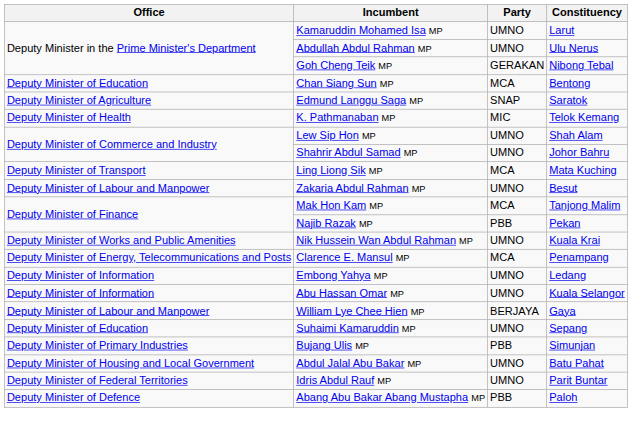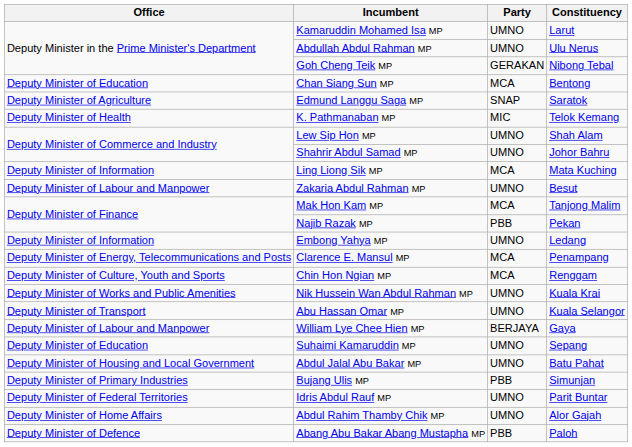Ling Liong Sik MP | Office: Deputy Minister of Transport -> Deputy Minister of Information
rows swapped: Nik Hussein Wan Abdul Rahman MP <-> Embong Yahya MP
+ row: Deputy Minister of Culture, Youth and Sports | Chin Hon Ngian MP | MCA | Renggam
Abu Hassan Omar MP | Office: Deputy Minister of Information -> Deputy Minister of Transport
rows swapped: Abdul Jalal Abu Bakar MP <-> Bujang Ulis MP
+ row: Deputy Minister of Home Affairs | Abdul Rahim Thamby Chik MP | UMNO | Alor Gajah
